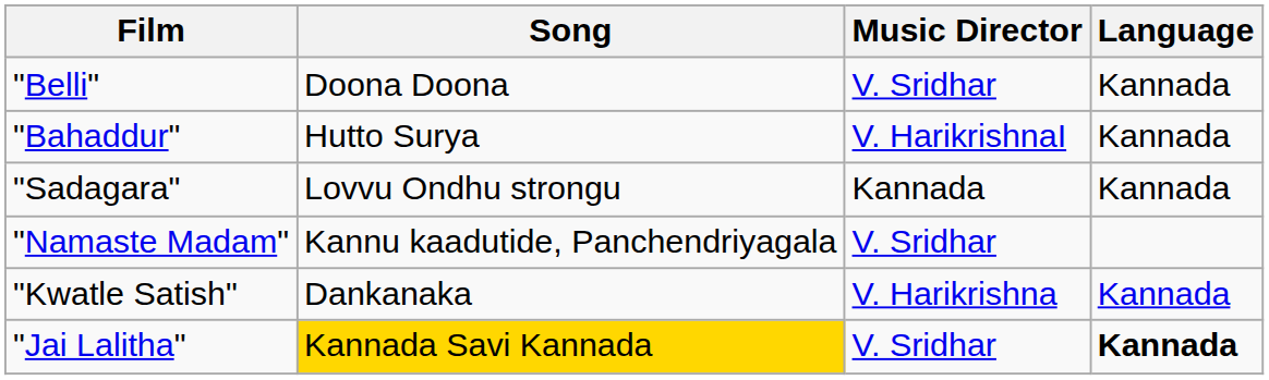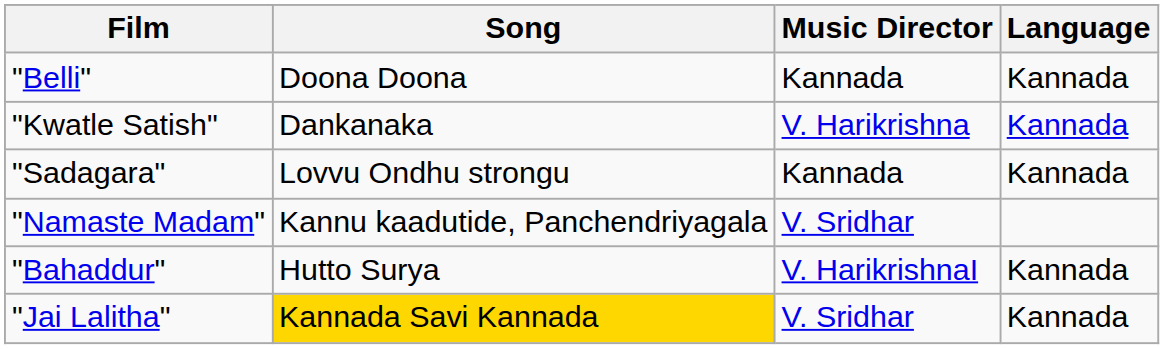"Belli" | Music Director: V. Sridhar -> Kannada
rows swapped: "Kwatle Satish" <-> "Bahaddur"
"Jai Lalitha" | Language: bold -> normal
